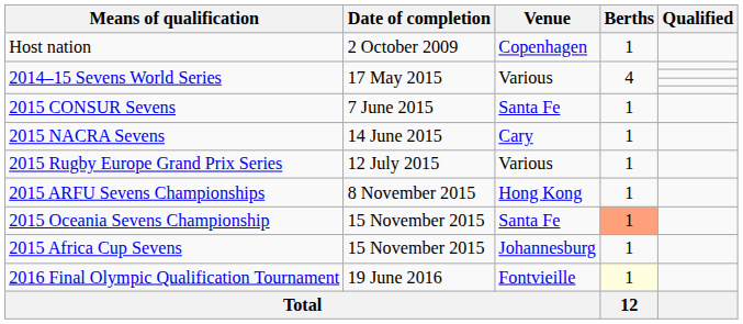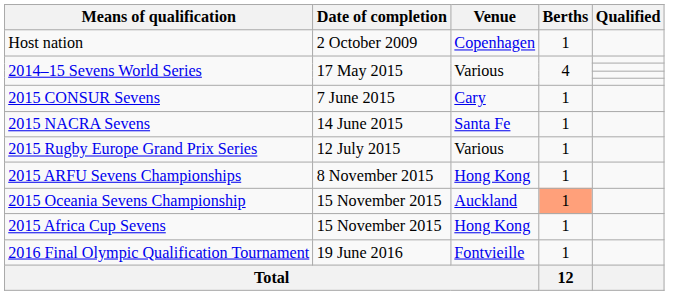2015 CONSUR Sevens | Venue: Santa Fe -> Cary
2015 NACRA Sevens | Venue: Cary -> Santa Fe
2015 Oceania Sevens Championship | Venue: Santa Fe -> Auckland
2015 Africa Cup Sevens | Venue: Johannesburg -> Hong Kong
2016 Final Olympic Qualification Tournament | Berths: lightyellow background -> no background
